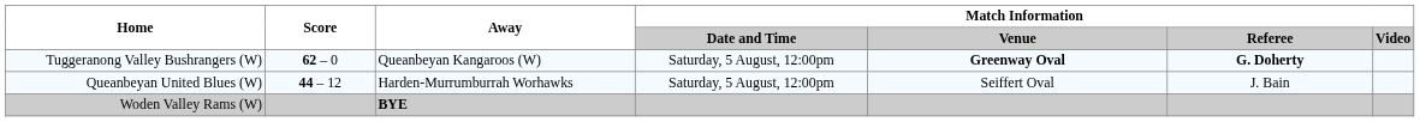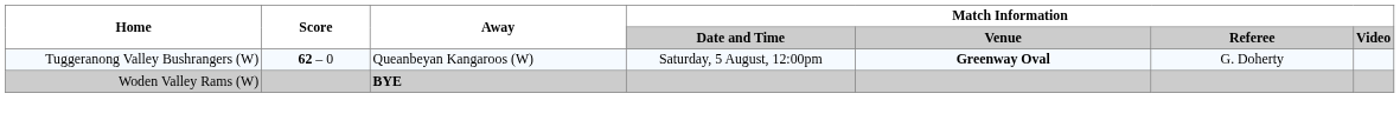Tuggeranong Valley Bushrangers (W) | Match Information / Referee: bold -> normal
- row: Queanbeyan United Blues (W) | 44 – 12 | Harden-Murrumburrah Worhawks | Saturday, 5 August, 12:00pm | Seiffert Oval | J. Bain
